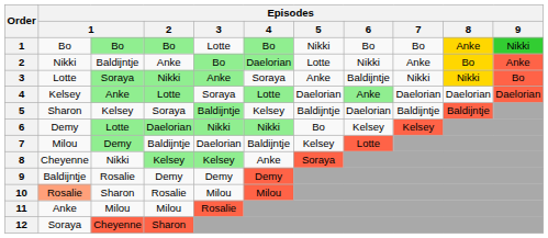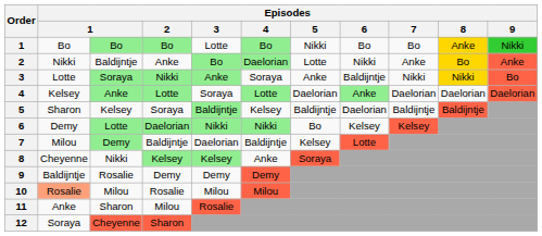10 | column 3: Sharon -> Milou
11 | column 3: Milou -> Sharon
